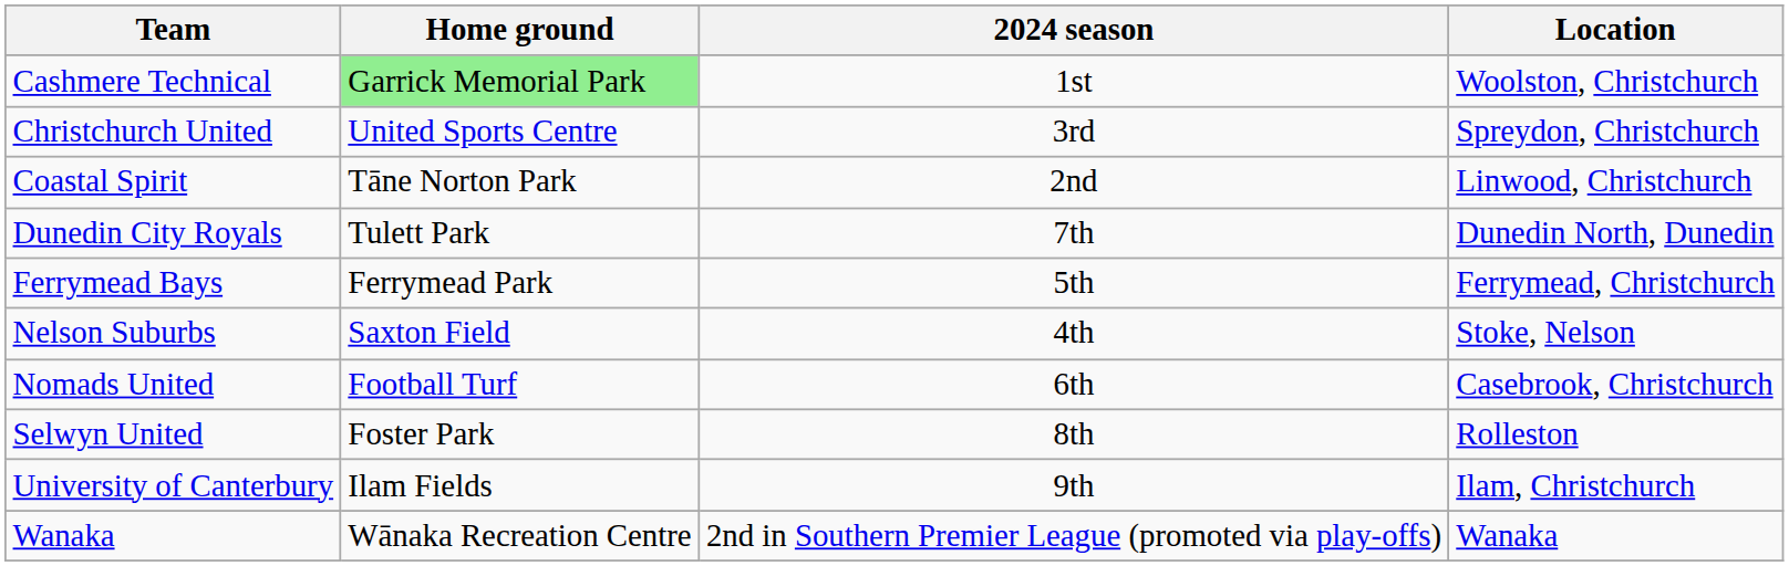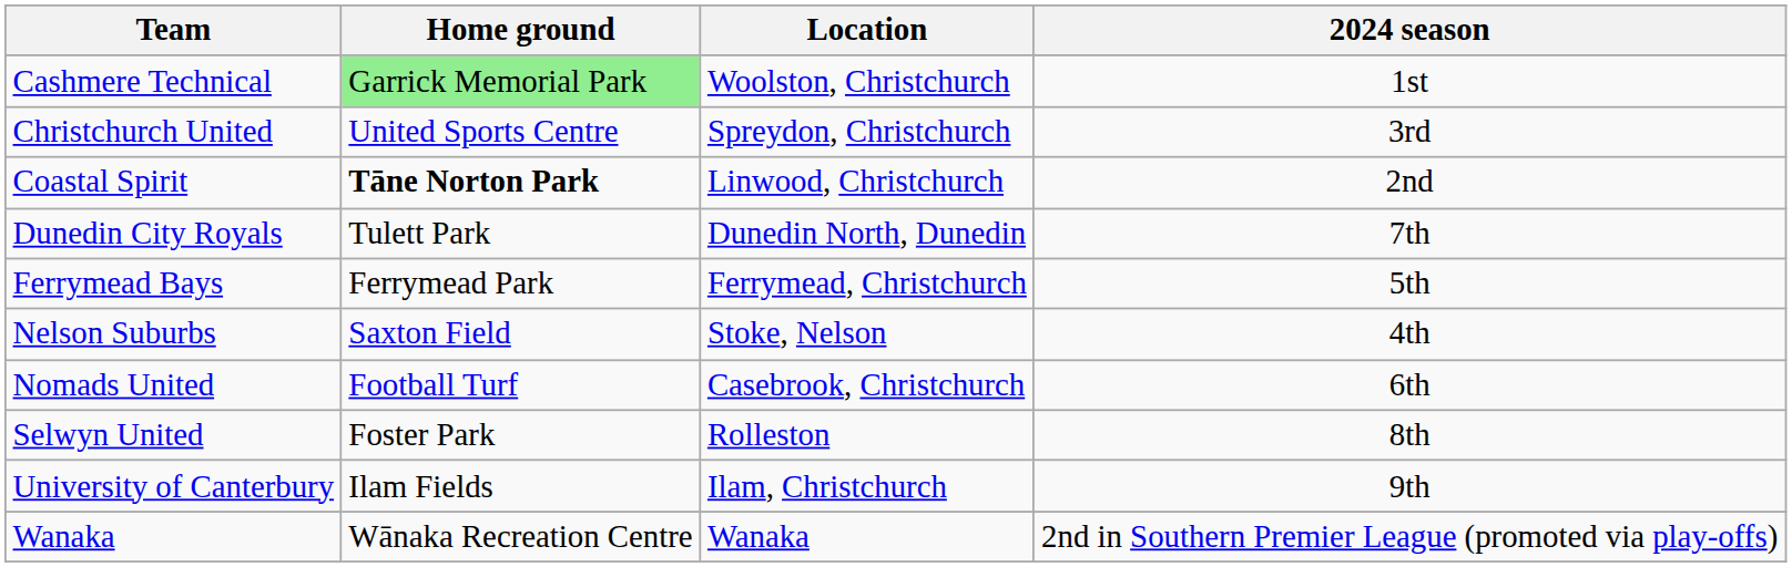columns swapped: Location <-> 2024 season
Coastal Spirit | Home ground: normal -> bold
